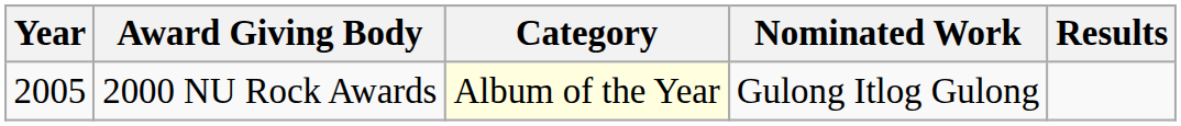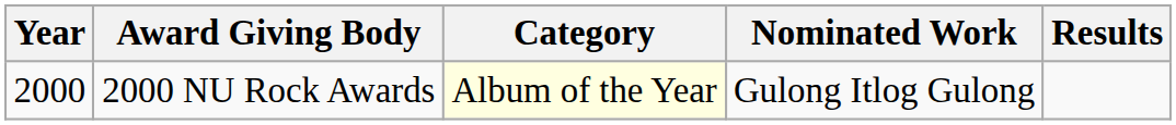2000 NU Rock Awards | Year: 2005 -> 2000
